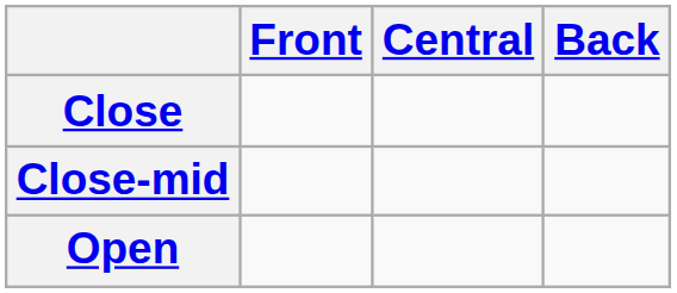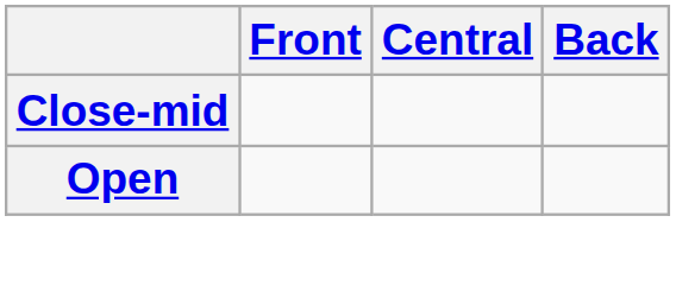- row: Close
